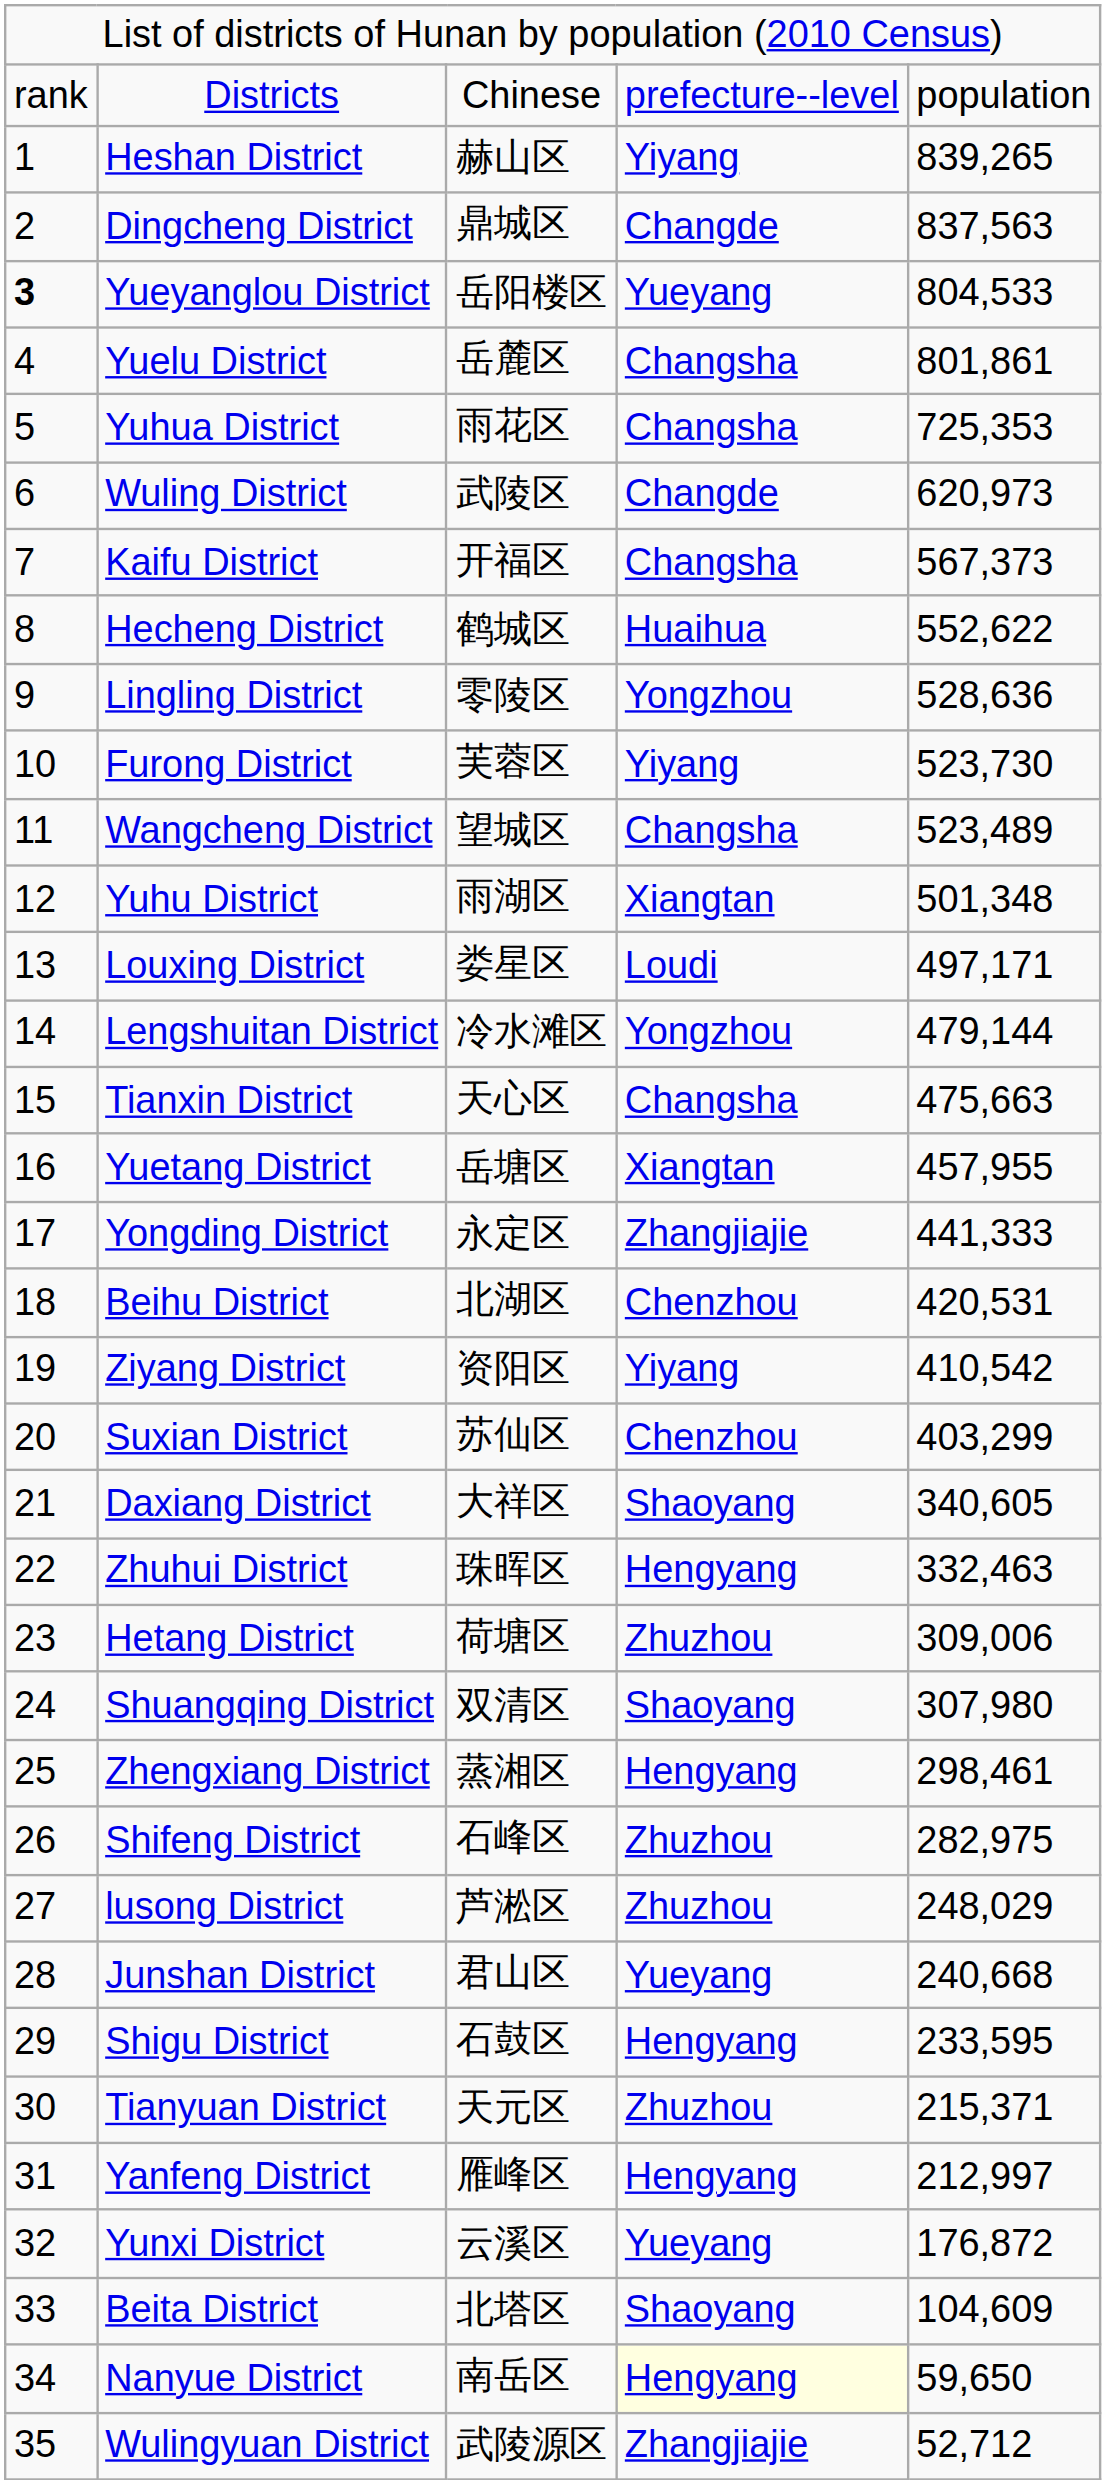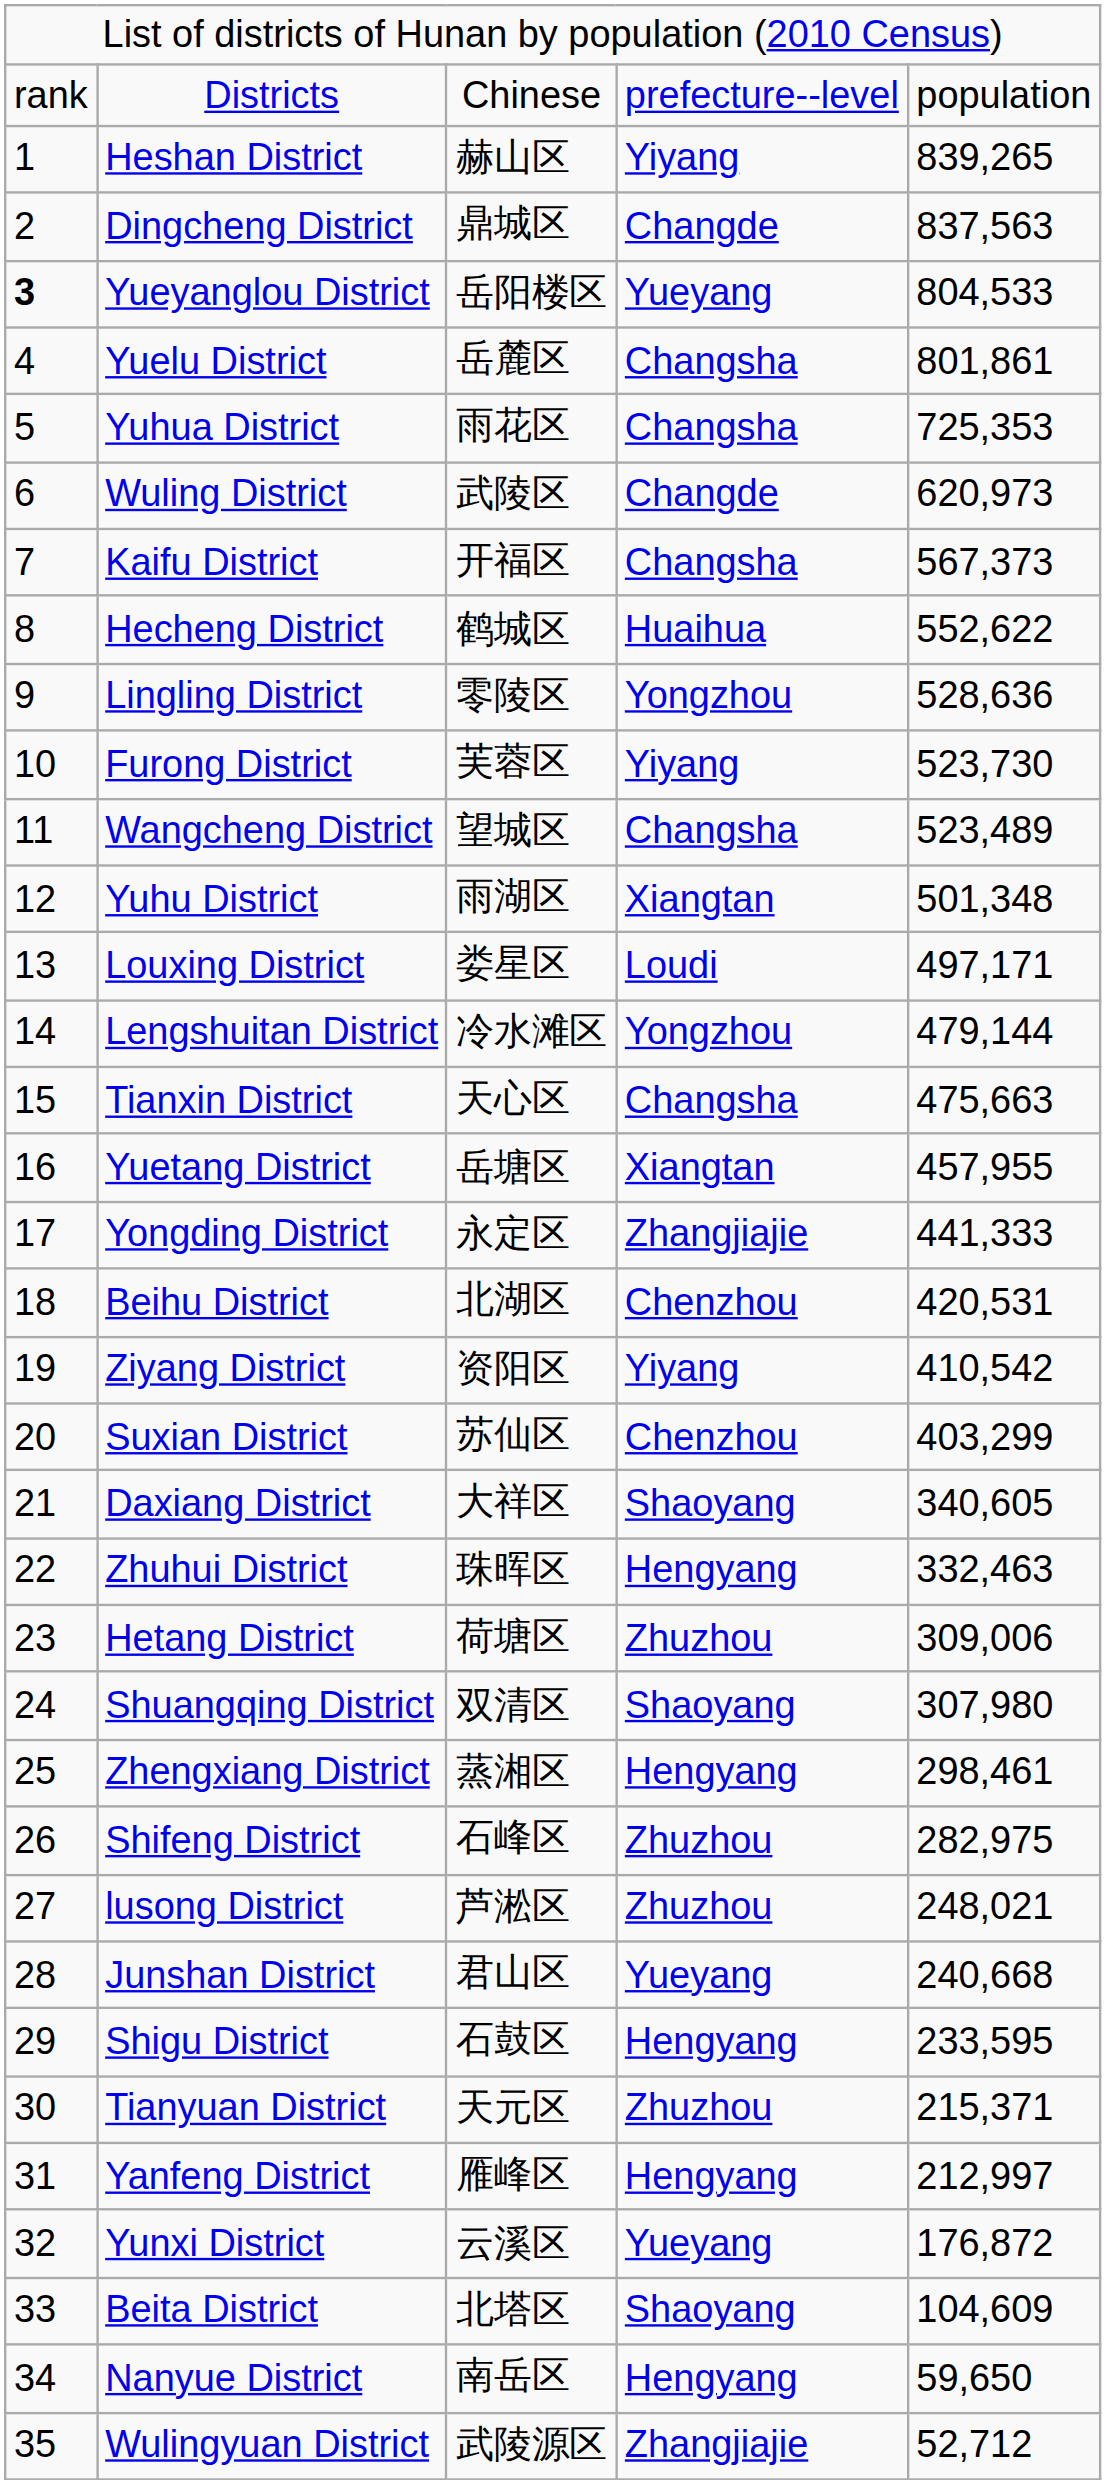lusong District | column 5: 248,029 -> 248,021
Nanyue District | column 4: lightyellow background -> no background
